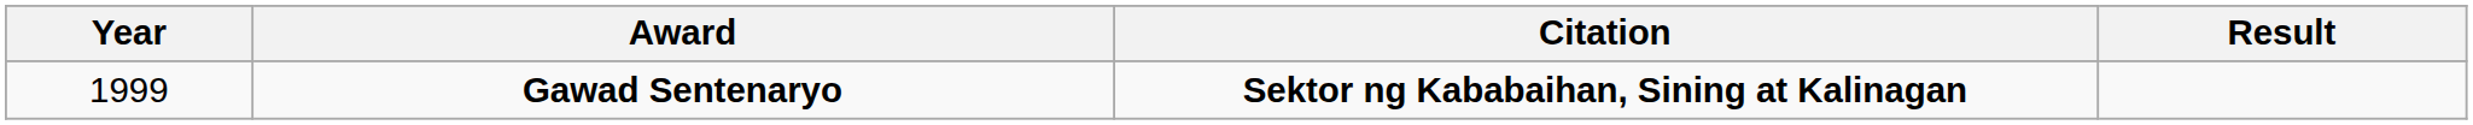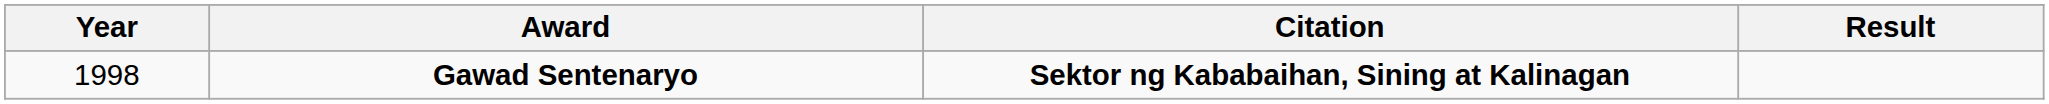Gawad Sentenaryo | Year: 1999 -> 1998
